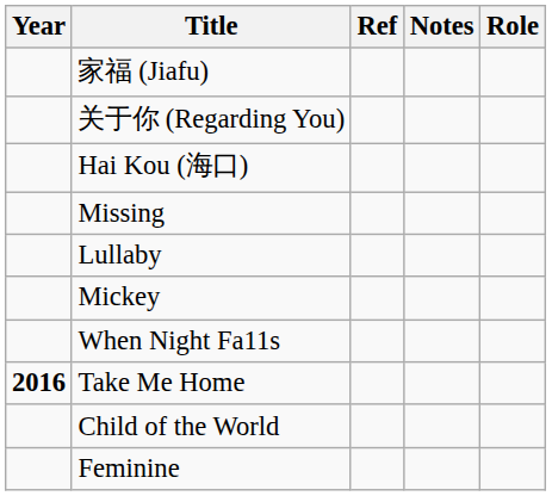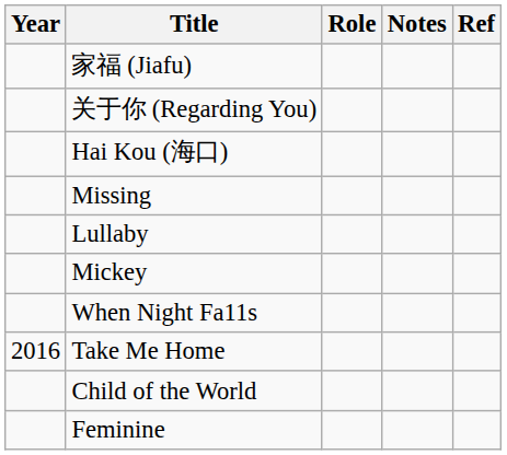columns swapped: Role <-> Ref
Take Me Home | Year: bold -> normal
